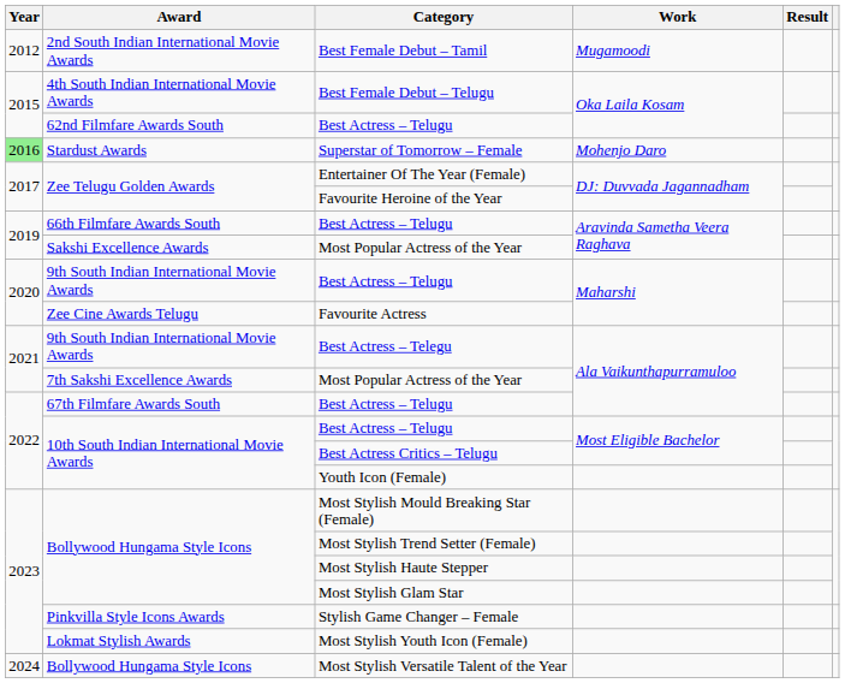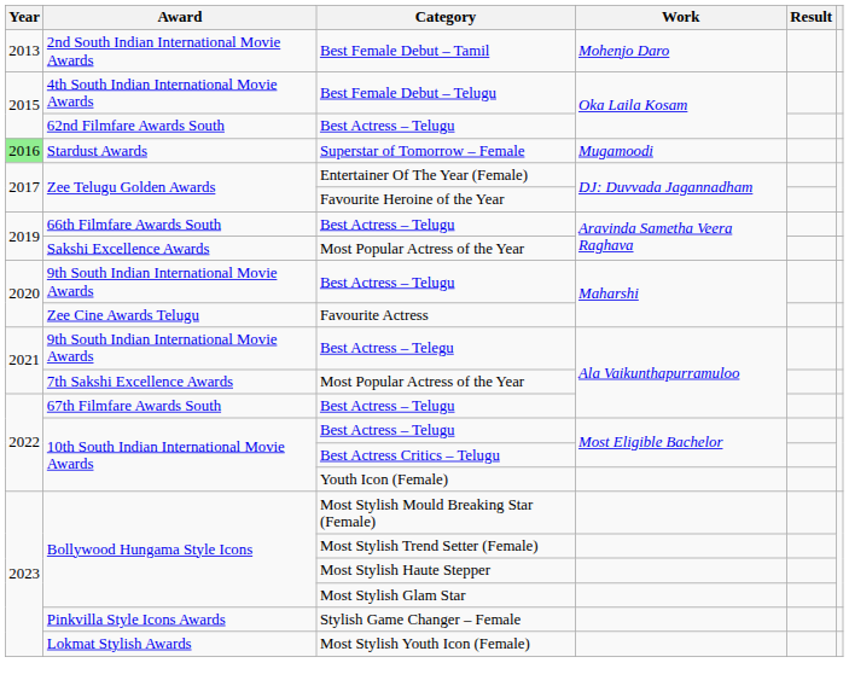Best Female Debut – Tamil | Year: 2012 -> 2013
Best Female Debut – Tamil | Work: Mugamoodi -> Mohenjo Daro
Superstar of Tomorrow – Female | Work: Mohenjo Daro -> Mugamoodi
- row: 2024 | Bollywood Hungama Style Icons | Most Stylish Versatile Talent of the Year
